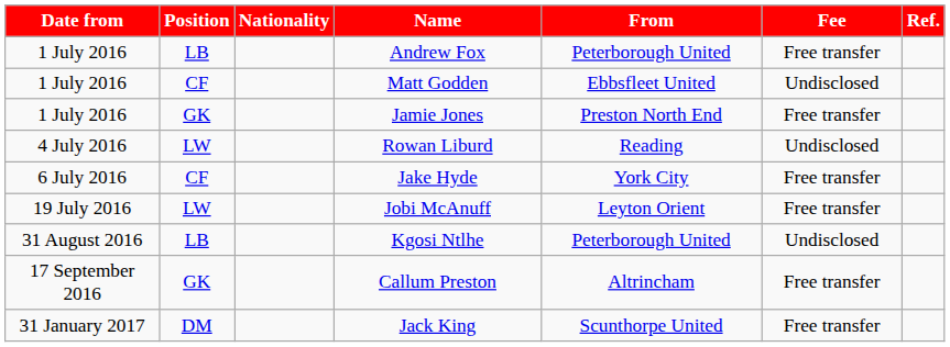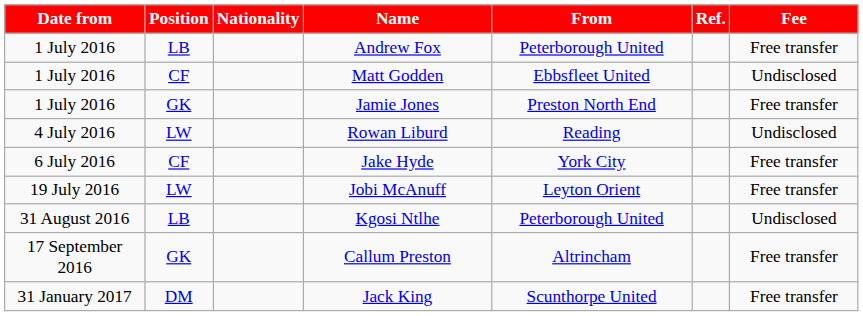columns swapped: Fee <-> Ref.
